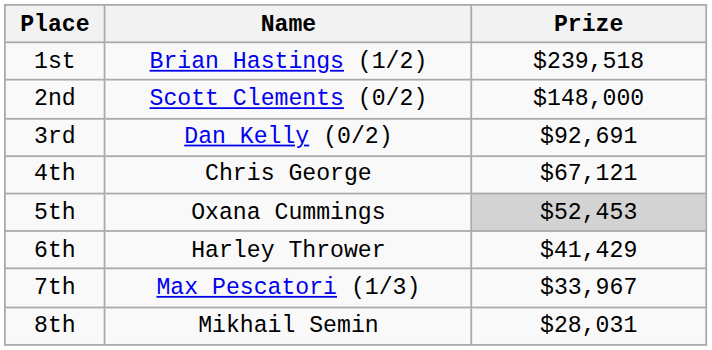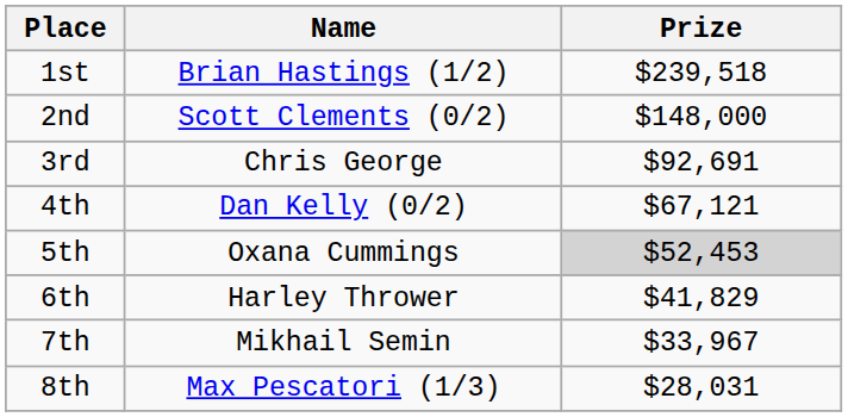3rd | Name: Dan Kelly (0/2) -> Chris George
4th | Name: Chris George -> Dan Kelly (0/2)
6th | Prize: $41,429 -> $41,829
7th | Name: Max Pescatori (1/3) -> Mikhail Semin
8th | Name: Mikhail Semin -> Max Pescatori (1/3)
